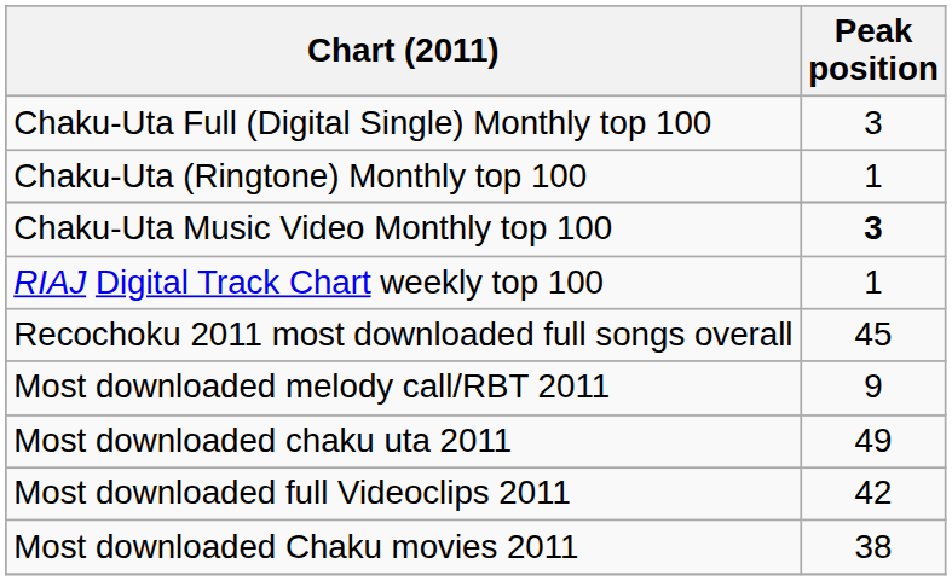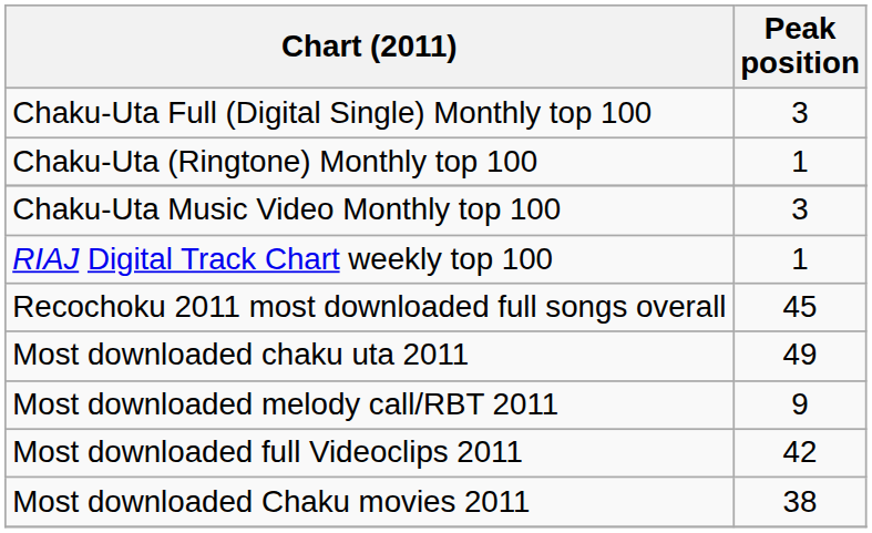Chaku-Uta Music Video Monthly top 100 | Peak position: bold -> normal
rows swapped: Most downloaded chaku uta 2011 <-> Most downloaded melody call/RBT 2011
